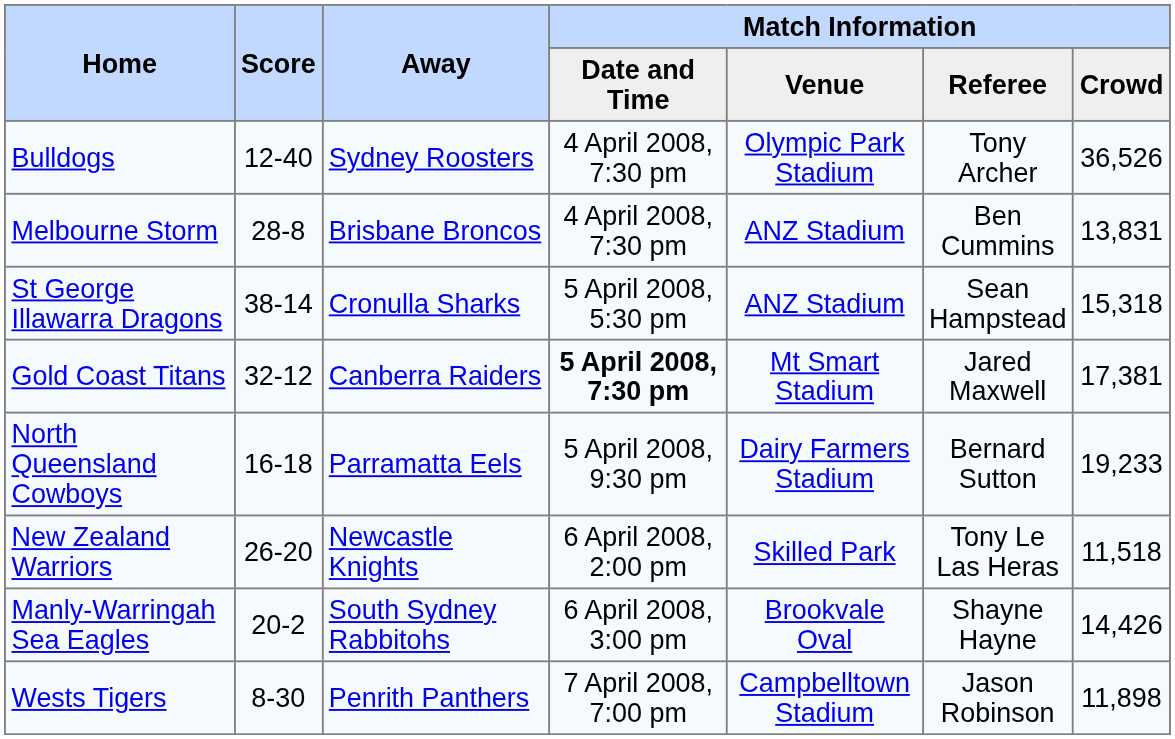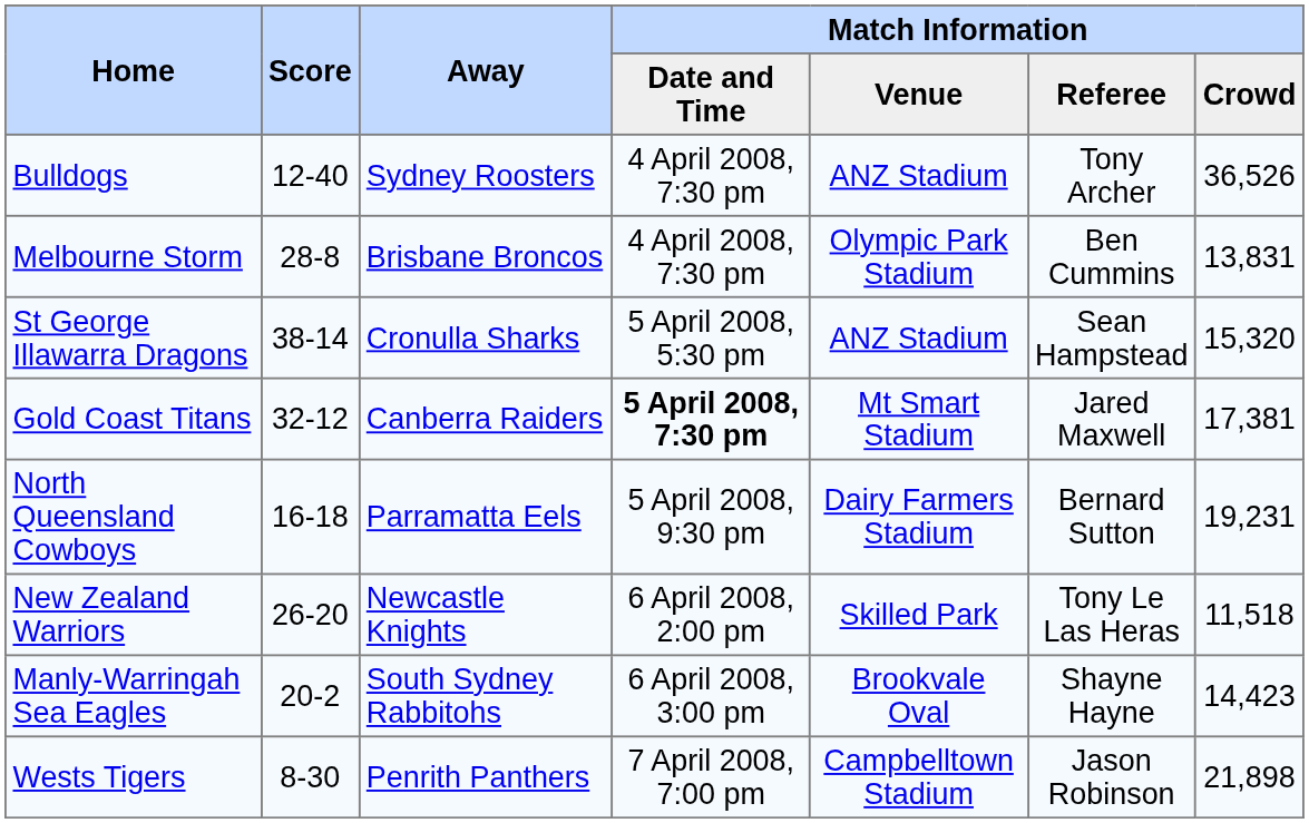Bulldogs | Match Information / Venue: Olympic Park Stadium -> ANZ Stadium
Melbourne Storm | Match Information / Venue: ANZ Stadium -> Olympic Park Stadium
St George Illawarra Dragons | Match Information / Crowd: 15,318 -> 15,320
North Queensland Cowboys | Match Information / Crowd: 19,233 -> 19,231
Manly-Warringah Sea Eagles | Match Information / Crowd: 14,426 -> 14,423
Wests Tigers | Match Information / Crowd: 11,898 -> 21,898
